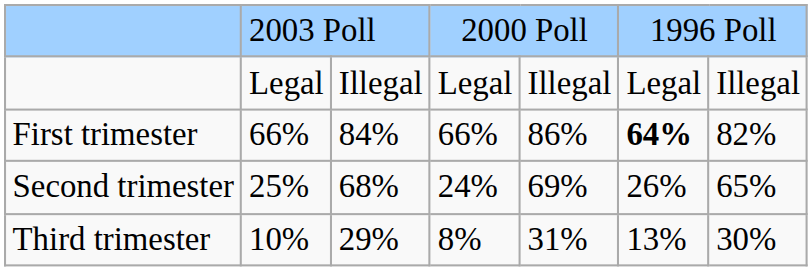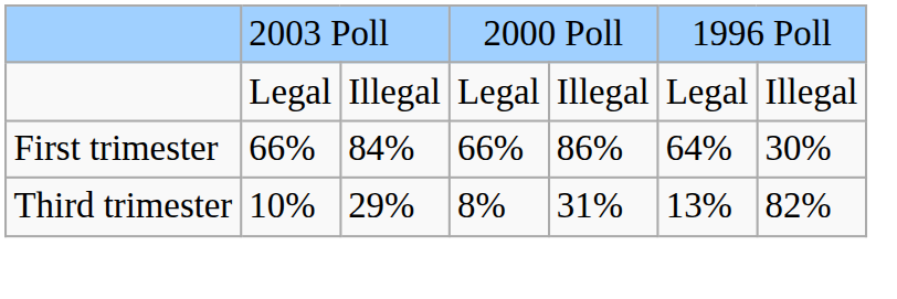First trimester | column 6: bold -> normal
First trimester | column 7: 82% -> 30%
- row: Second trimester | 25% | 68% | 24% | 69% | 26% | 65%
Third trimester | column 7: 30% -> 82%
